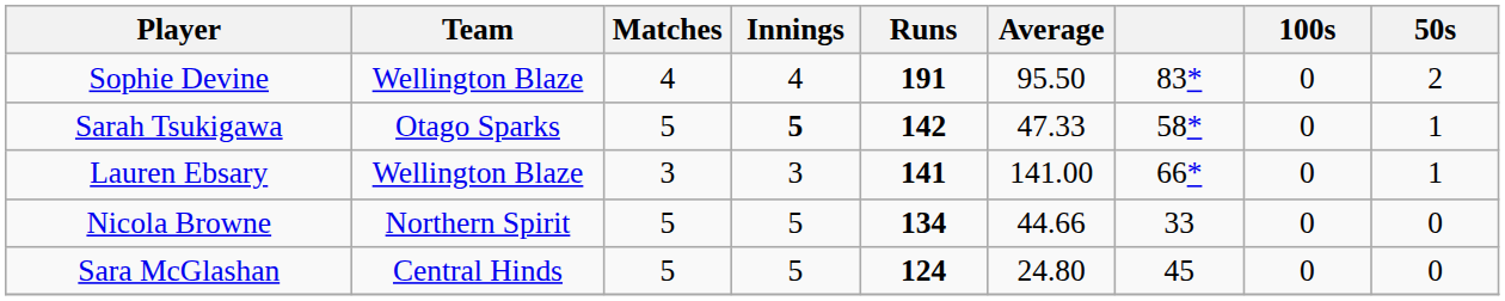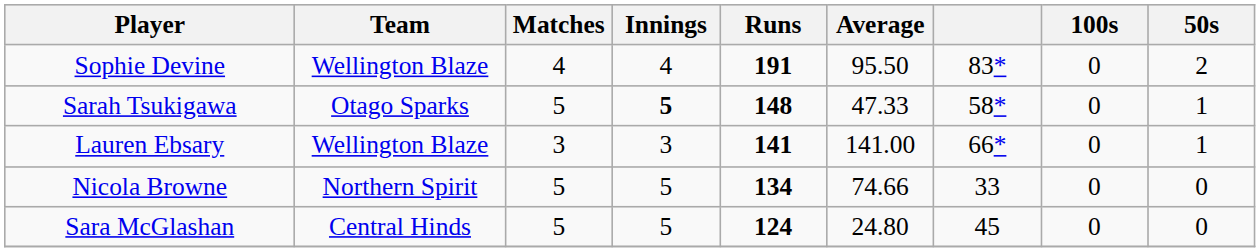Sarah Tsukigawa | Runs: 142 -> 148
Nicola Browne | Average: 44.66 -> 74.66
